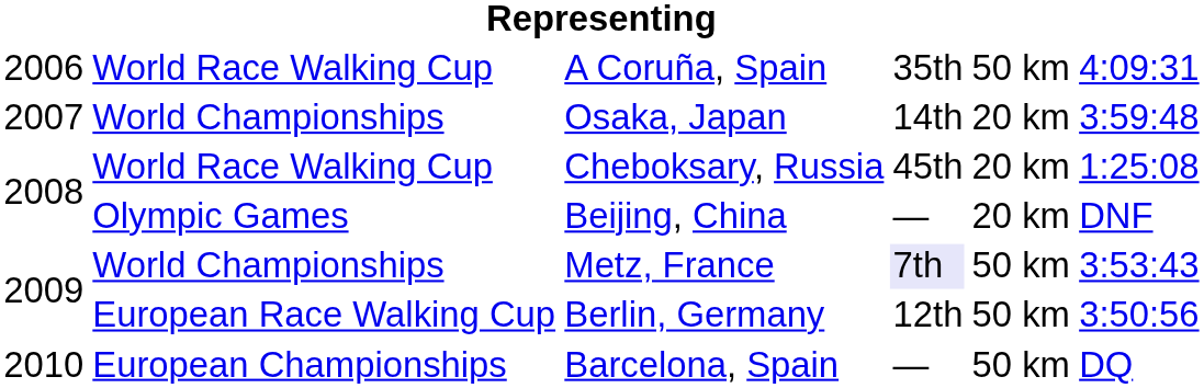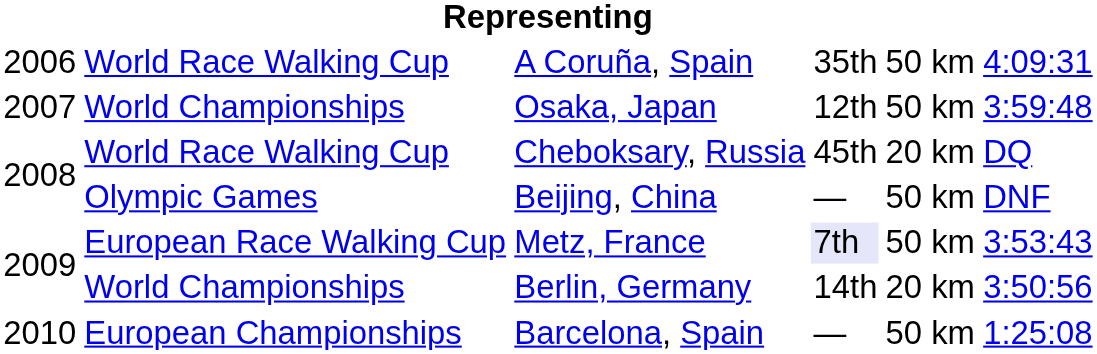Osaka, Japan | column 4: 14th -> 12th
Osaka, Japan | column 5: 20 km -> 50 km
Cheboksary, Russia | column 6: 1:25:08 -> DQ
Beijing, China | column 5: 20 km -> 50 km
Metz, France | column 2: World Championships -> European Race Walking Cup
Berlin, Germany | column 2: European Race Walking Cup -> World Championships
Berlin, Germany | column 4: 12th -> 14th
Berlin, Germany | column 5: 50 km -> 20 km
Barcelona, Spain | column 6: DQ -> 1:25:08
